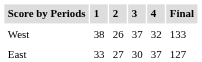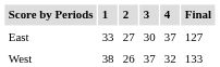rows swapped: West <-> East
